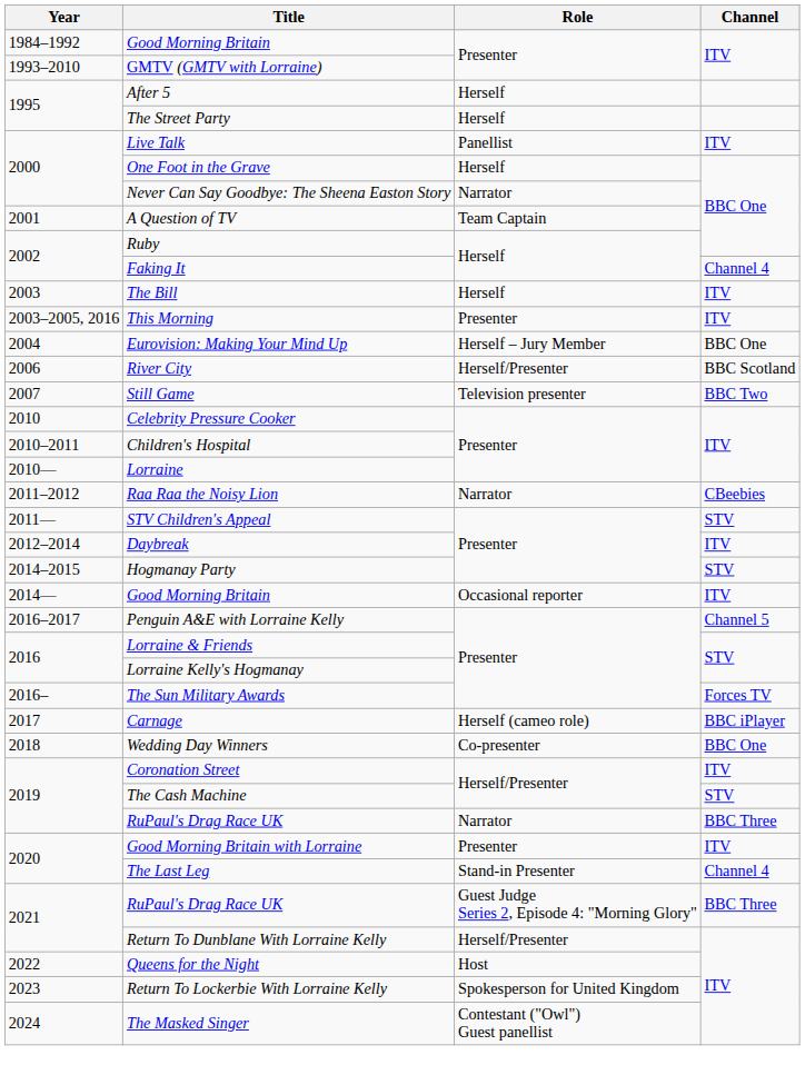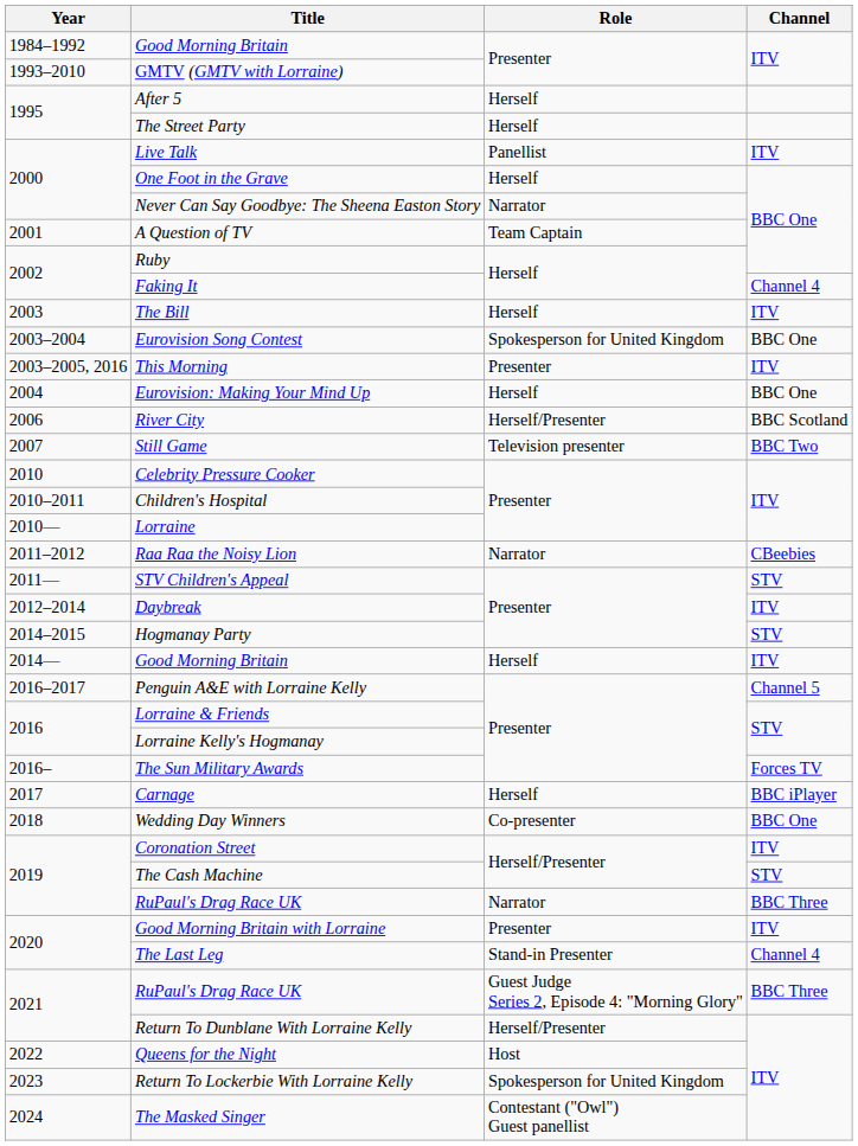+ row: 2003–2004 | Eurovision Song Contest | Spokesperson for United Kingdom | BBC One
Eurovision: Making Your Mind Up | Role: Herself – Jury Member -> Herself
2014— / Good Morning Britain | Role: Occasional reporter -> Herself
Carnage | Role: Herself (cameo role) -> Herself
